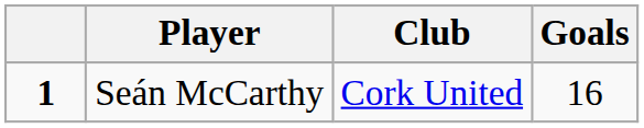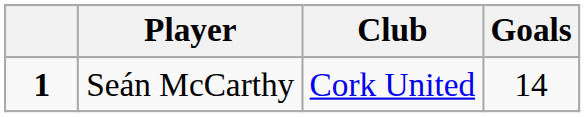Seán McCarthy | Goals: 16 -> 14
